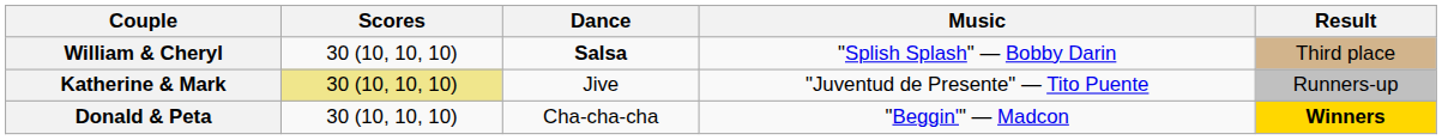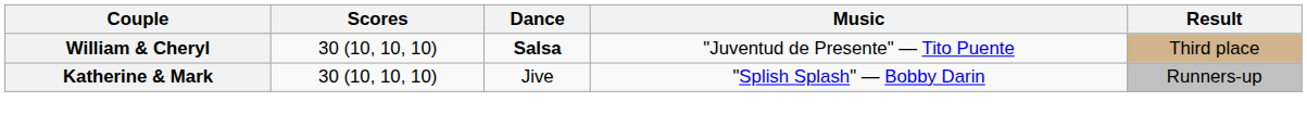William & Cheryl | Music: "Splish Splash" — Bobby Darin -> "Juventud de Presente" — Tito Puente
Katherine & Mark | Scores: khaki background -> no background
Katherine & Mark | Music: "Juventud de Presente" — Tito Puente -> "Splish Splash" — Bobby Darin
- row: Donald & Peta | 30 (10, 10, 10) | Cha-cha-cha | "Beggin'" — Madcon | Winners
